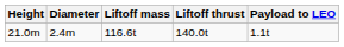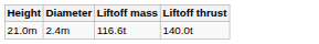- column: Payload to LEO | 1.1t
